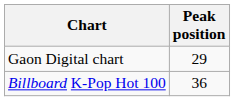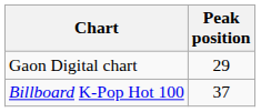Billboard K-Pop Hot 100 | Peak position: 36 -> 37
